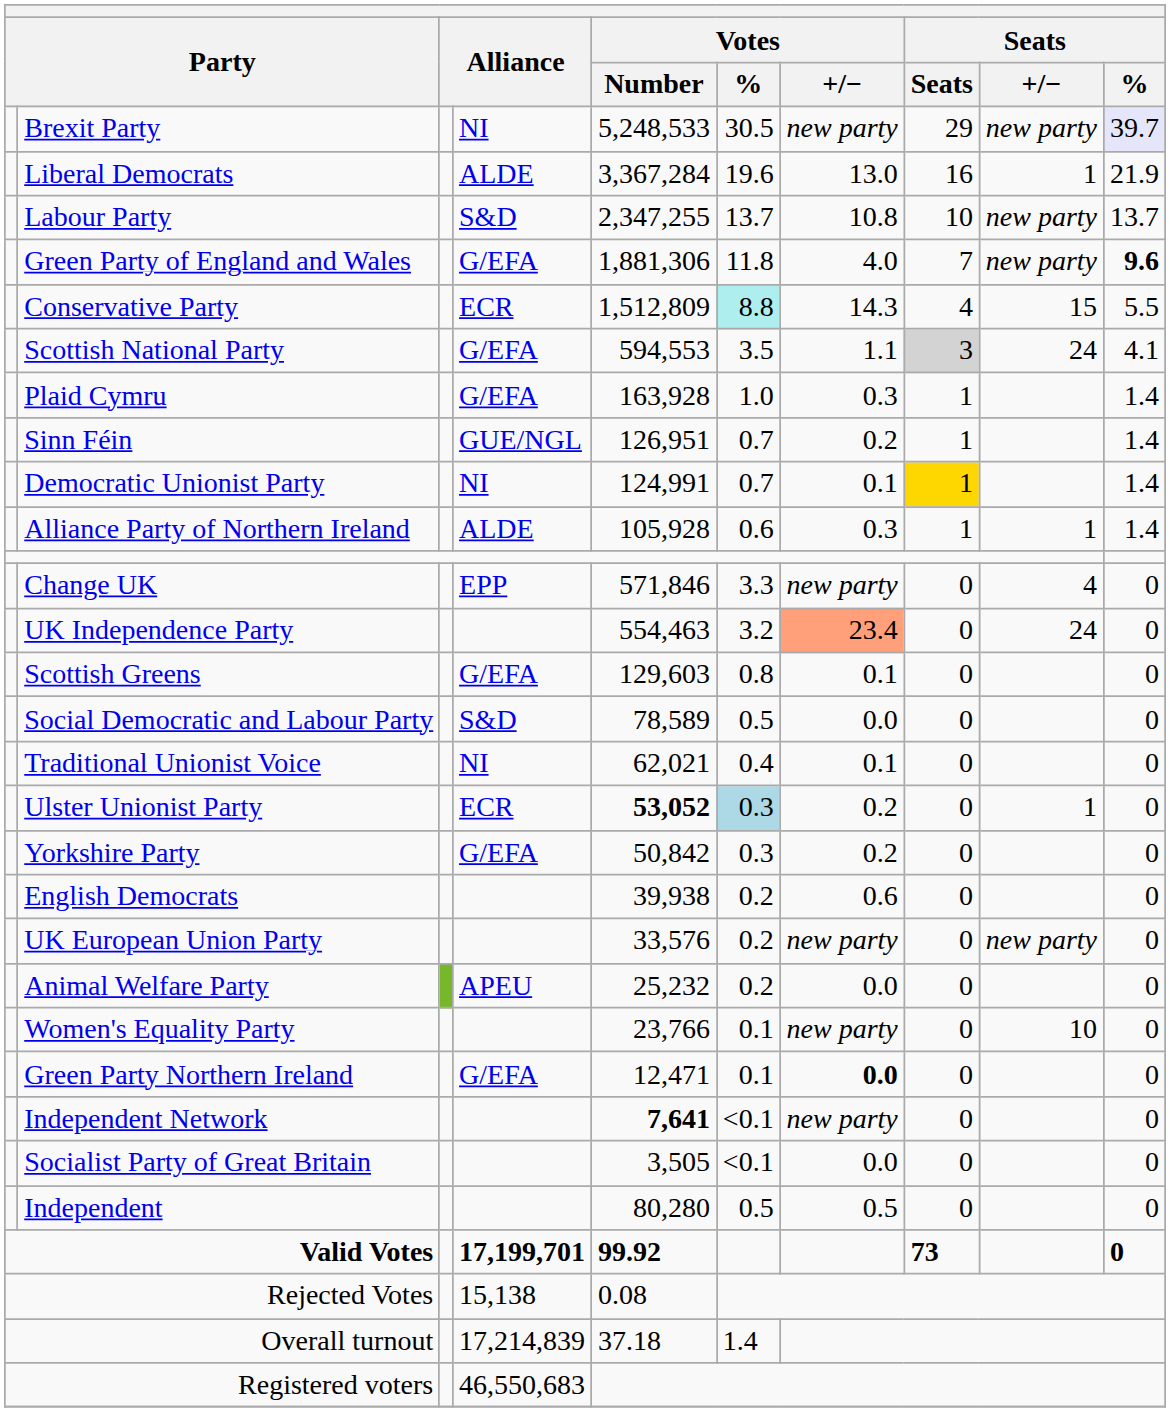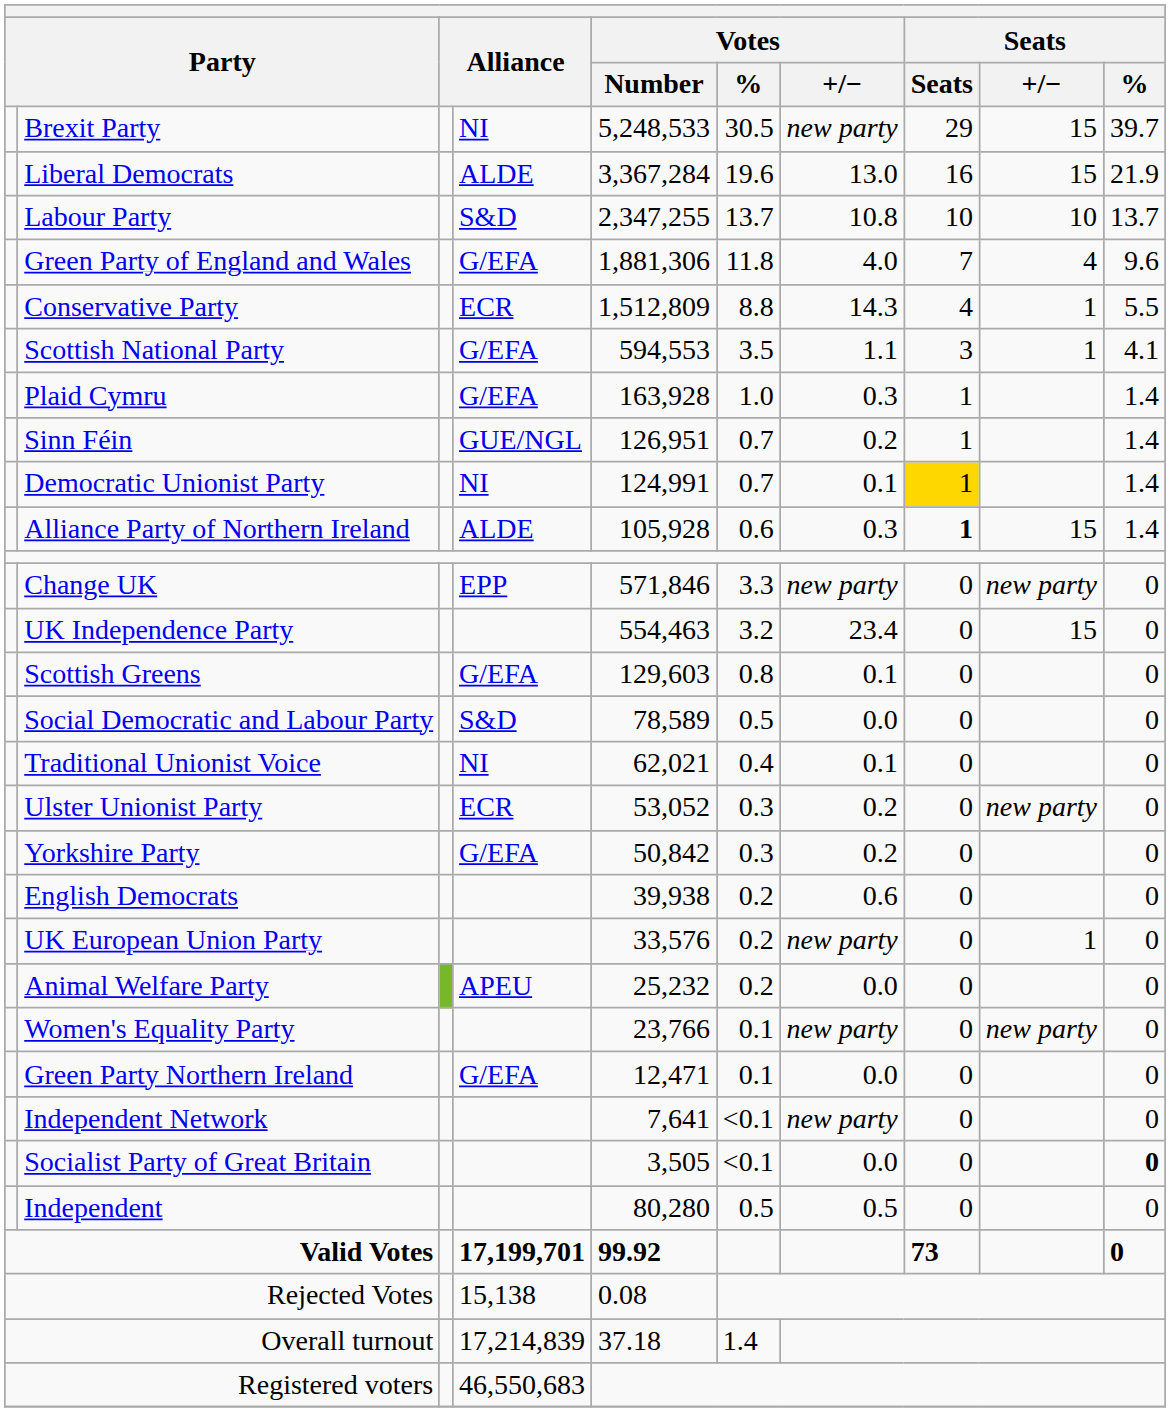Brexit Party | Seats / +/−: new party -> 15
Brexit Party | Seats / %: lavender background -> no background
Liberal Democrats | Seats / +/−: 1 -> 15
Labour Party | Seats / +/−: new party -> 10
Green Party of England and Wales | Seats / +/−: new party -> 4
Green Party of England and Wales | Seats / %: bold -> normal
Conservative Party | Votes / %: paleturquoise background -> no background
Conservative Party | Seats / +/−: 15 -> 1
Scottish National Party | Seats: lightgrey background -> no background
Scottish National Party | Seats / +/−: 24 -> 1
Alliance Party of Northern Ireland | Seats: normal -> bold
Alliance Party of Northern Ireland | Seats / +/−: 1 -> 15
Change UK | Seats / +/−: 4 -> new party
UK Independence Party | Votes / +/−: lightsalmon background -> no background
UK Independence Party | Seats / +/−: 24 -> 15
Ulster Unionist Party | Votes / Number: bold -> normal
Ulster Unionist Party | Votes / %: lightblue background -> no background
Ulster Unionist Party | Seats / +/−: 1 -> new party
UK European Union Party | Seats / +/−: new party -> 1
Women's Equality Party | Seats / +/−: 10 -> new party
Green Party Northern Ireland | Votes / +/−: bold -> normal
Independent Network | Votes / Number: bold -> normal
Socialist Party of Great Britain | Seats / %: normal -> bold
